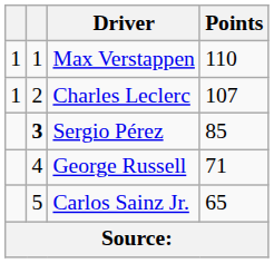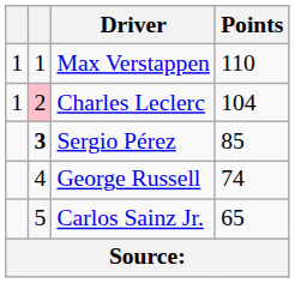Charles Leclerc | column 2: no background -> pink background
Charles Leclerc | Points: 107 -> 104
George Russell | Points: 71 -> 74
